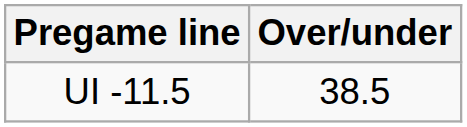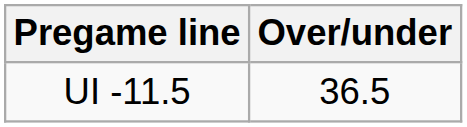UI -11.5 | Over/under: 38.5 -> 36.5
